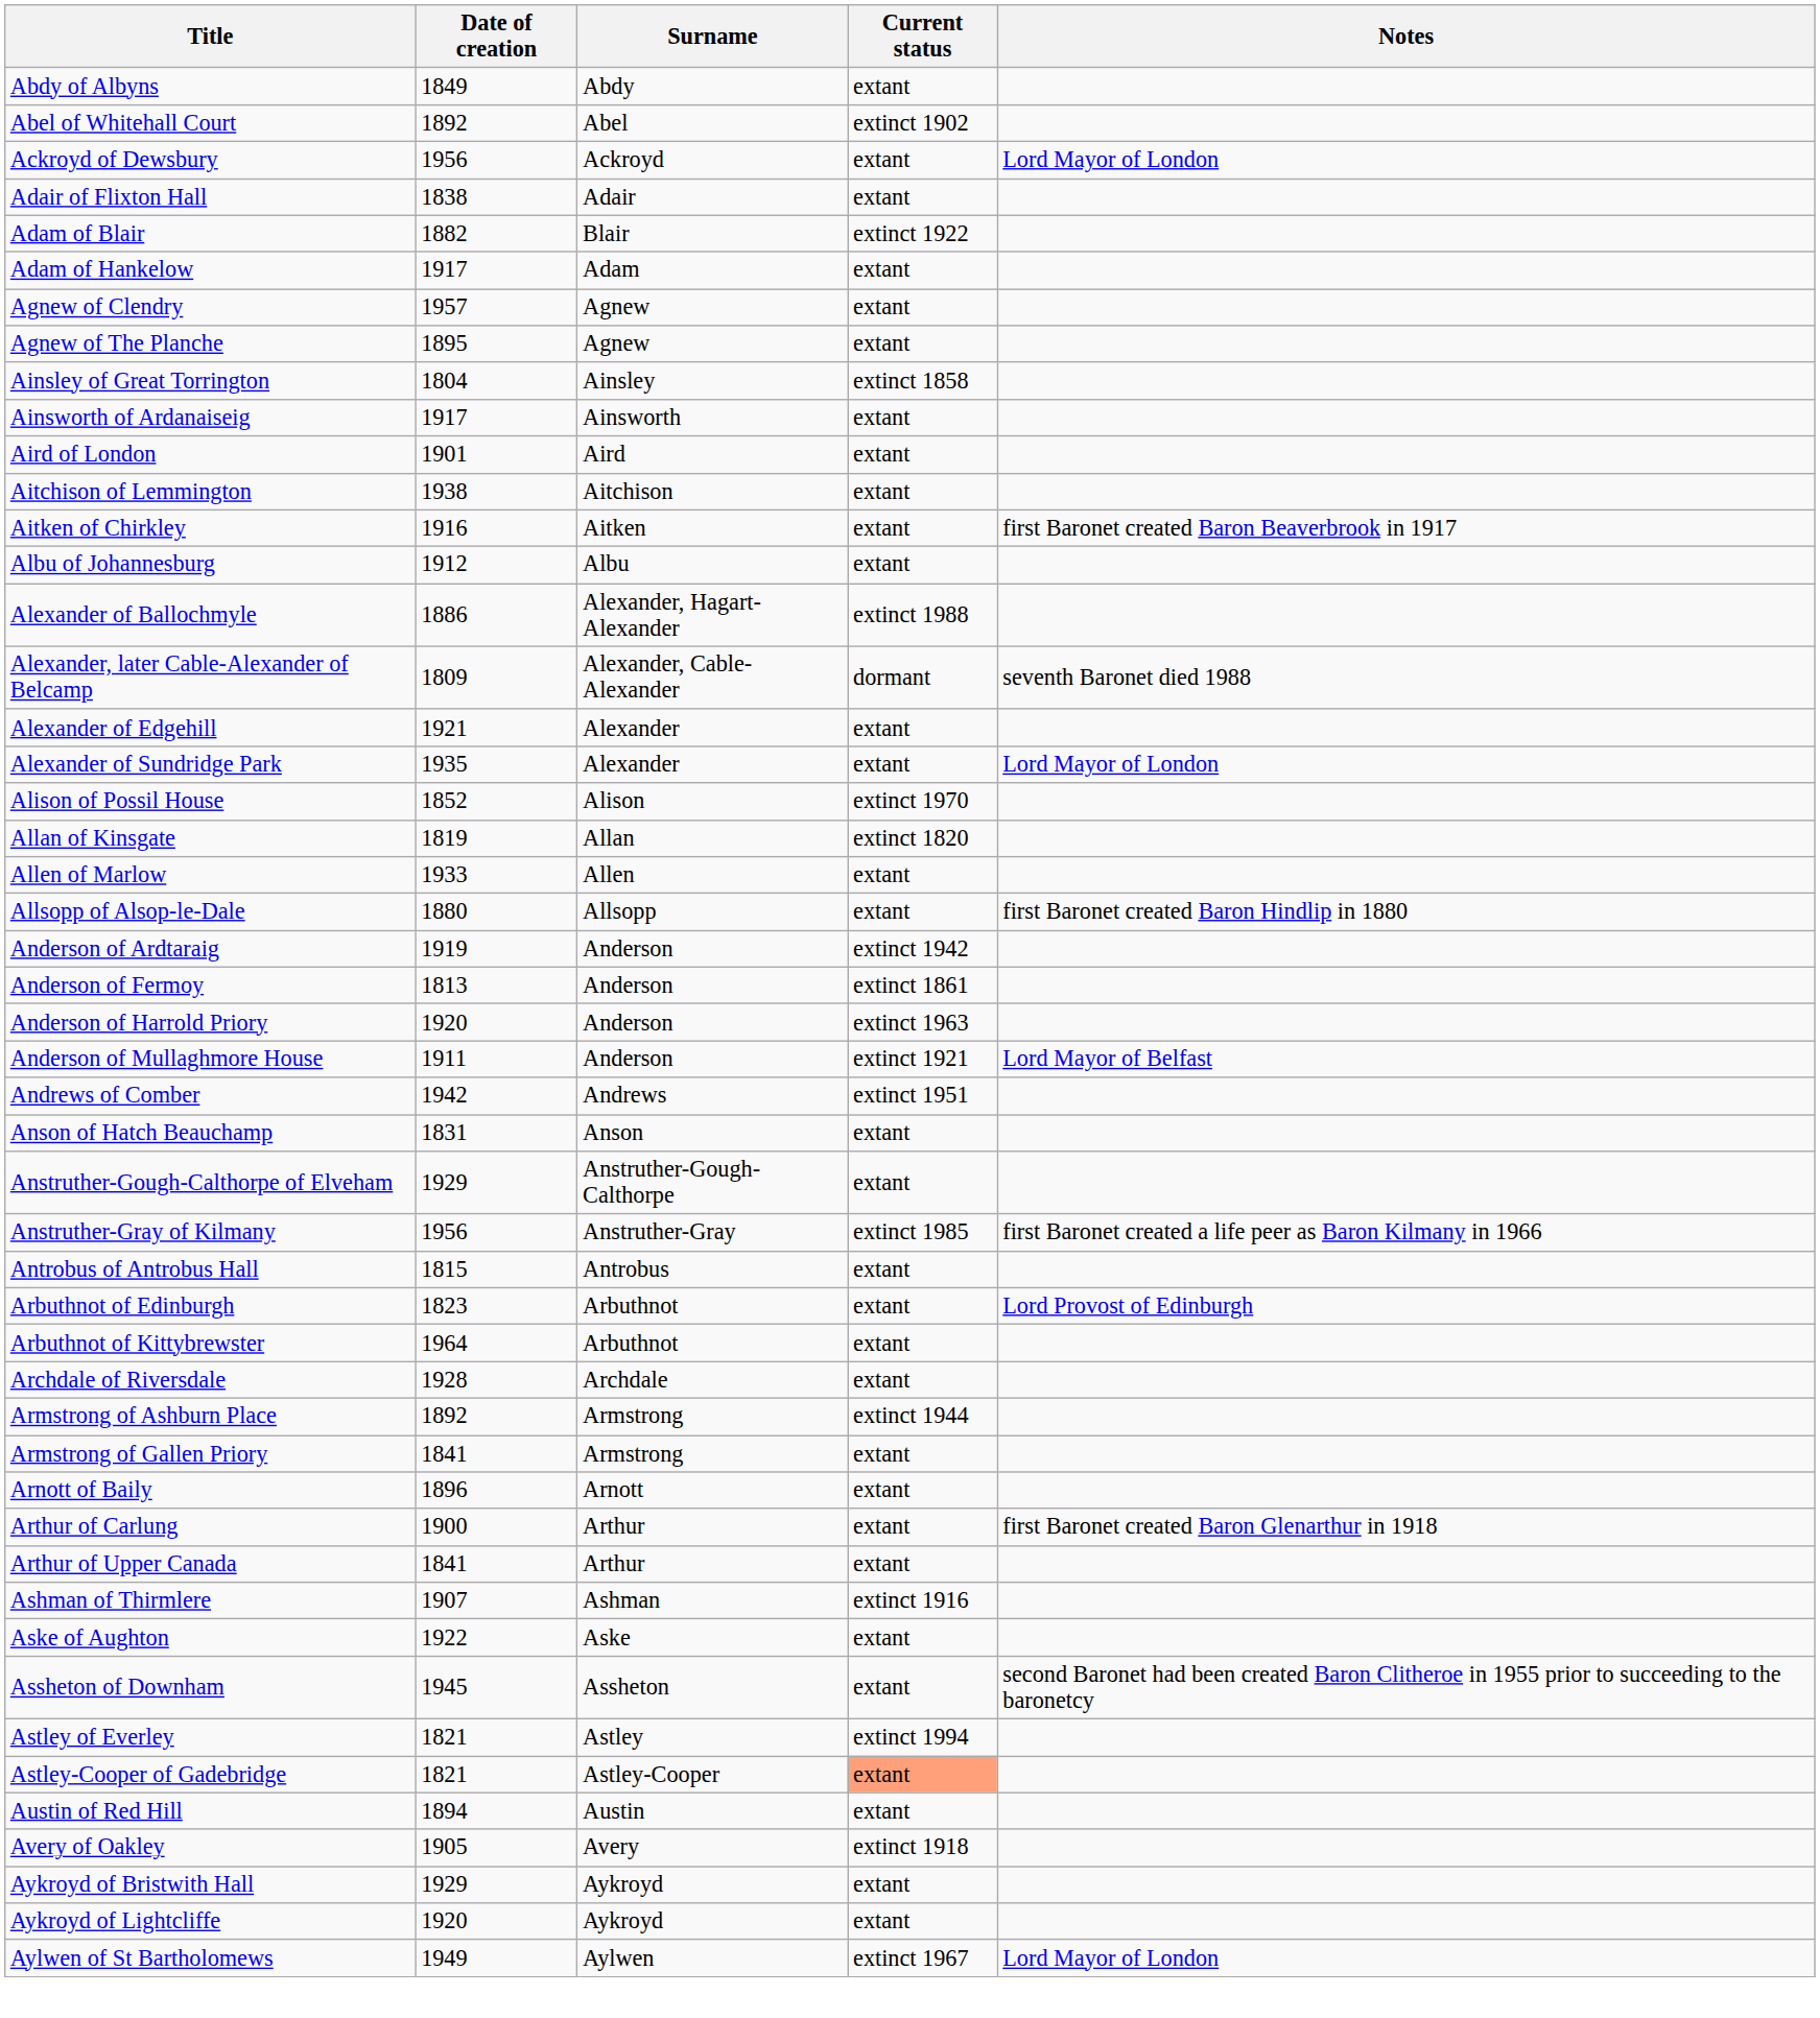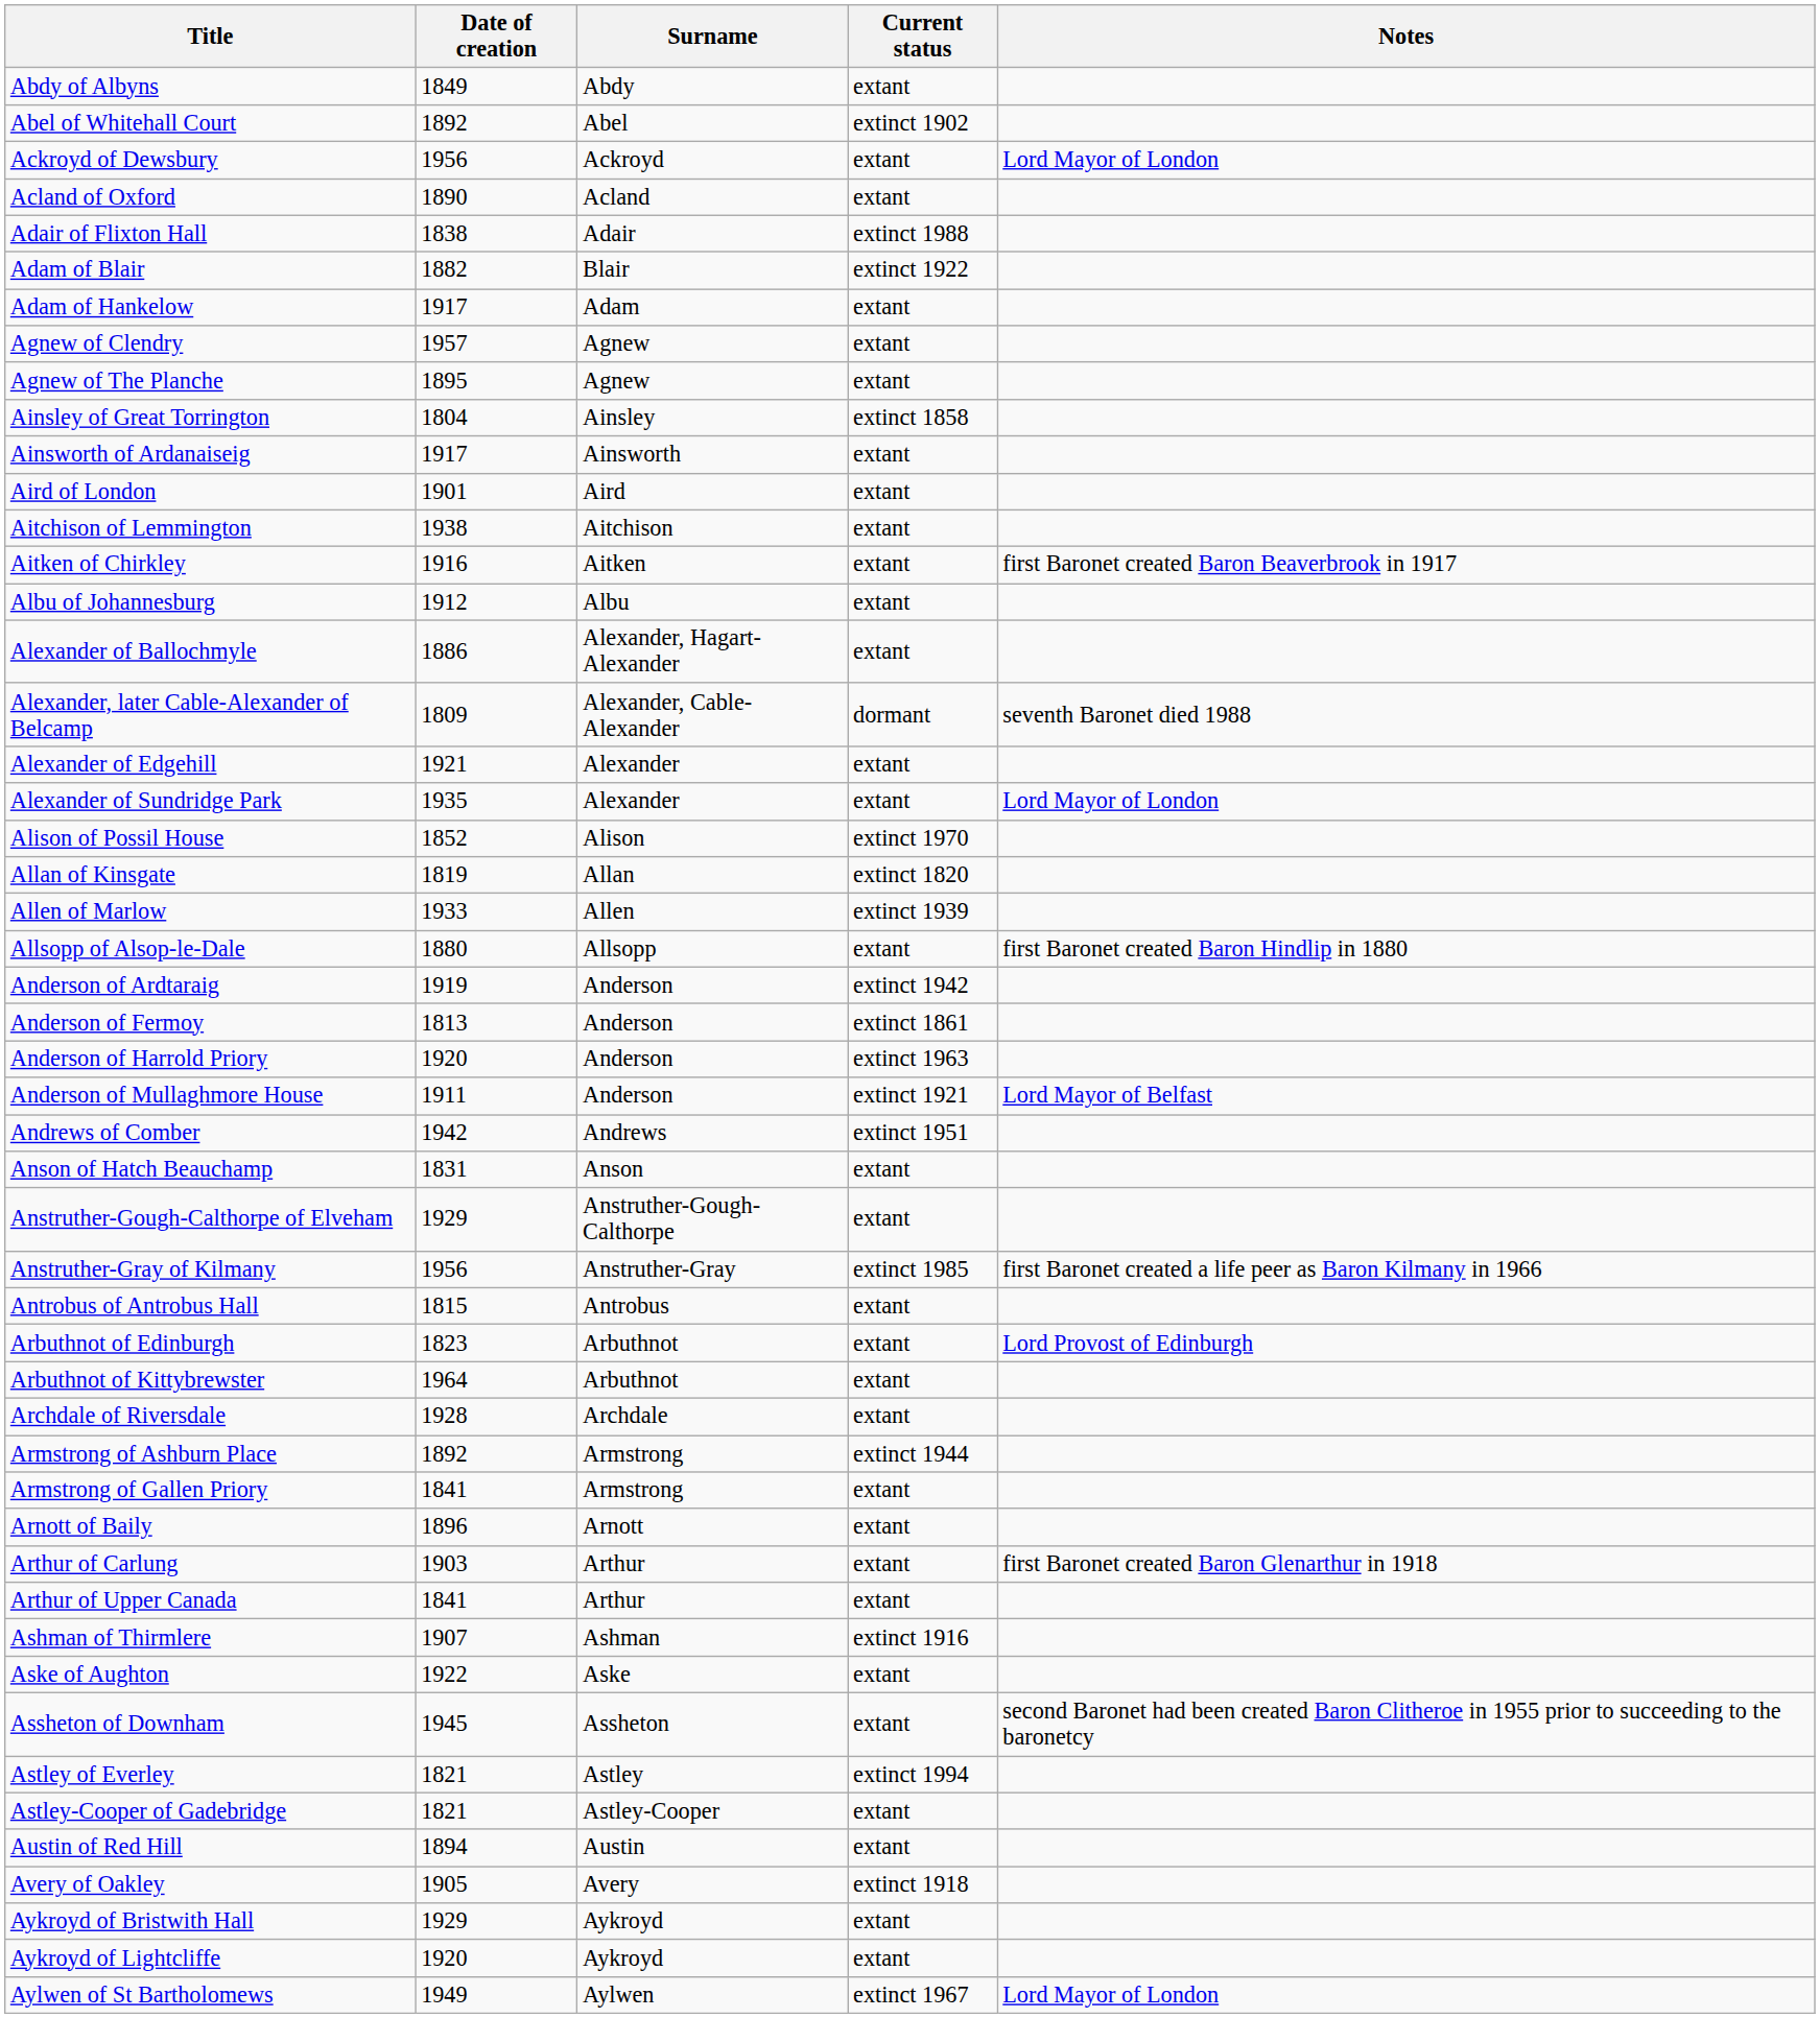+ row: Acland of Oxford | 1890 | Acland | extant
Adair of Flixton Hall | Current status: extant -> extinct 1988
Alexander of Ballochmyle | Current status: extinct 1988 -> extant
Allen of Marlow | Current status: extant -> extinct 1939
Arthur of Carlung | Date of creation: 1900 -> 1903
Astley-Cooper of Gadebridge | Current status: lightsalmon background -> no background
